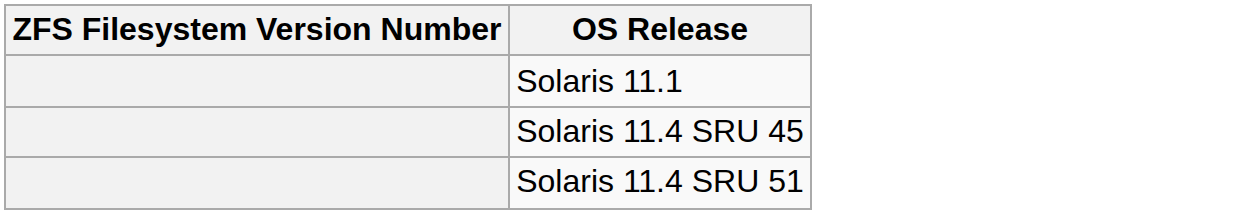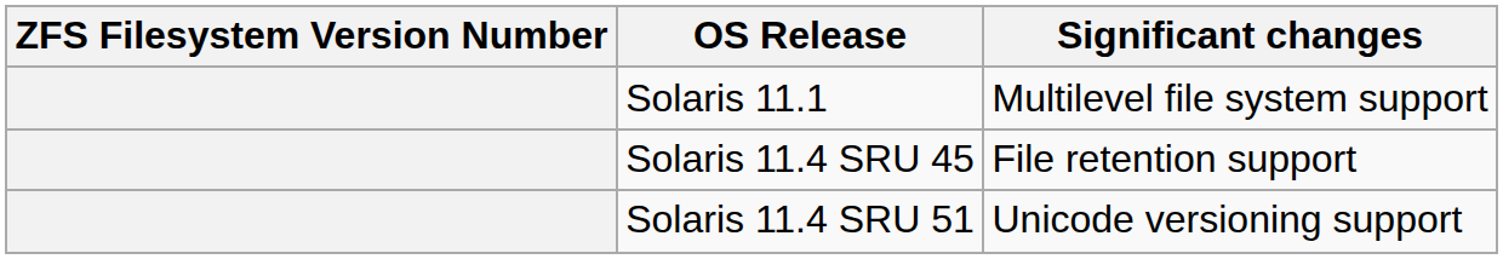+ column: Significant changes | Multilevel file system support | File retention support | Unicode versioning support
